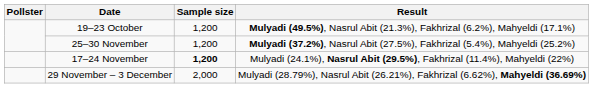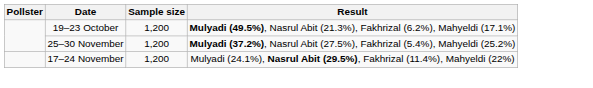17–24 November | Sample size: bold -> normal
- row: 29 November – 3 December | 2,000 | Mulyadi (28.79%), Nasrul Abit (26.21%), Fakhrizal (6.62%), Mahyeldi (36.69%)
